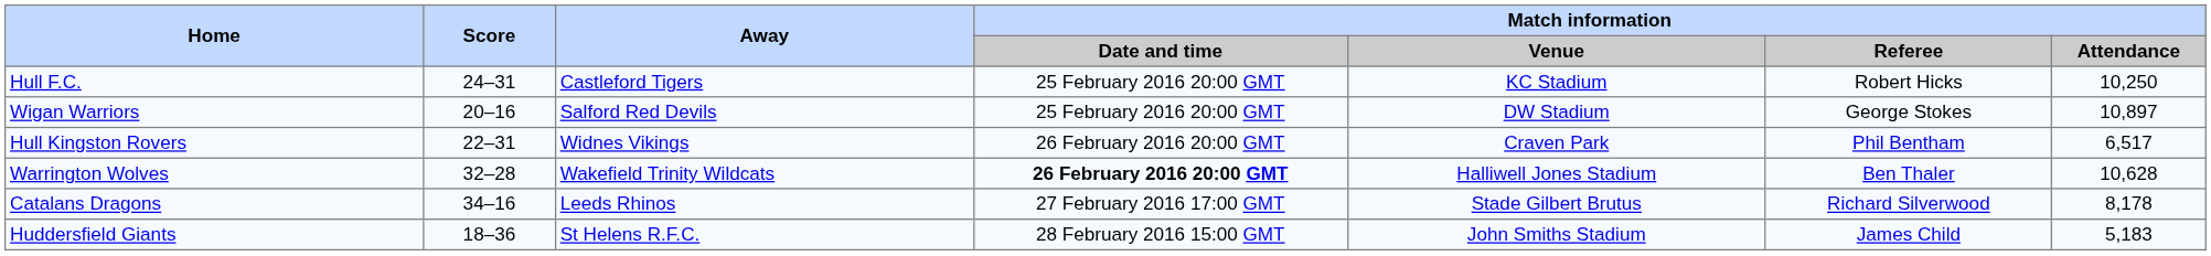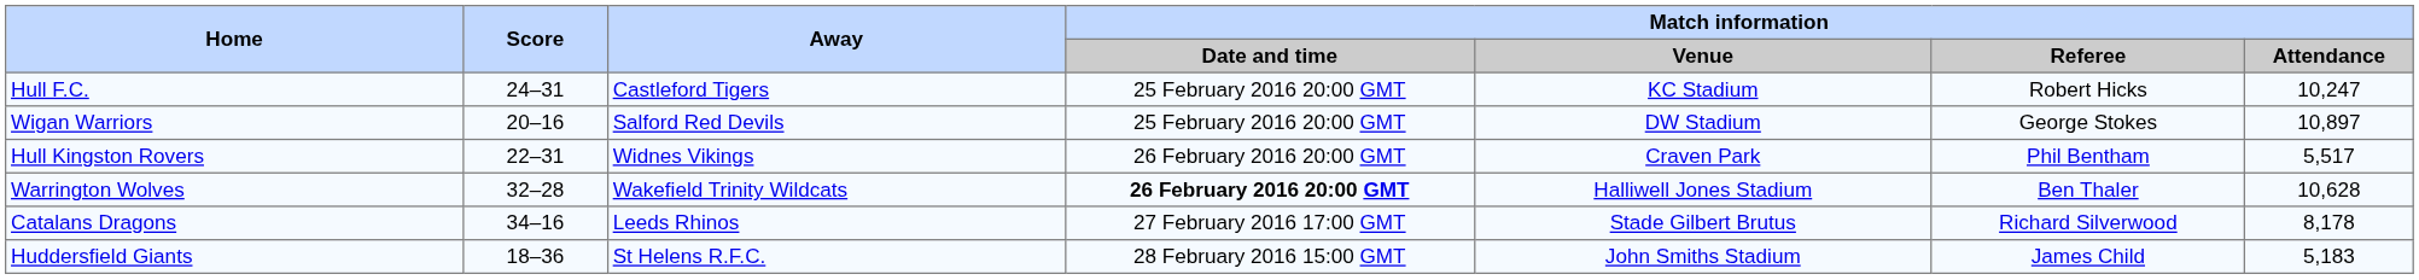Hull F.C. | Match information / Attendance: 10,250 -> 10,247
Hull Kingston Rovers | Match information / Attendance: 6,517 -> 5,517
